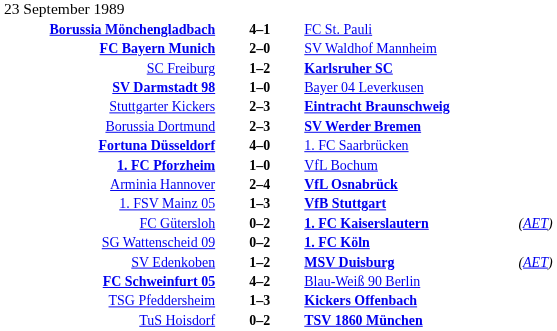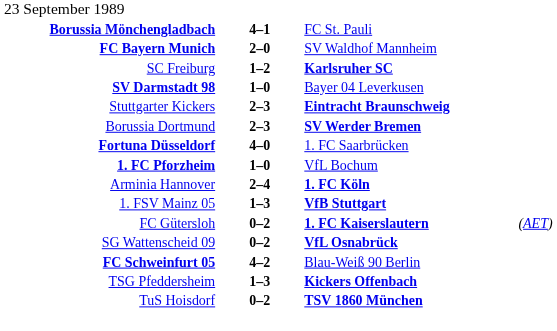Arminia Hannover | column 3: VfL Osnabrück -> 1. FC Köln
SG Wattenscheid 09 | column 3: 1. FC Köln -> VfL Osnabrück
- row: SV Edenkoben | 1–2 | MSV Duisburg | (AET)
